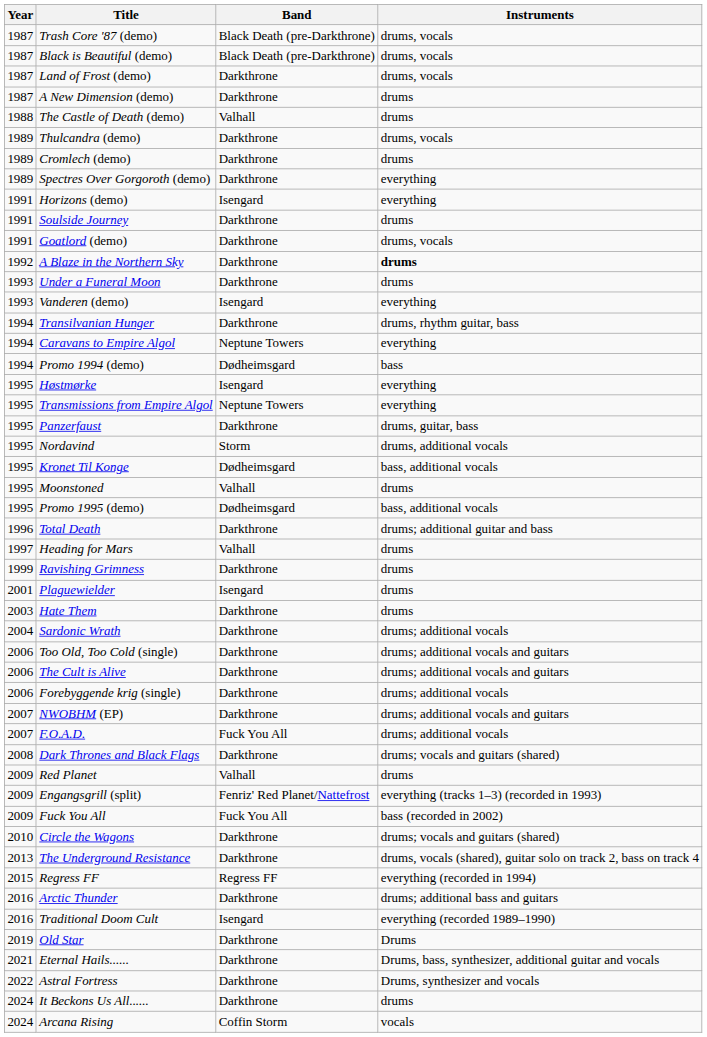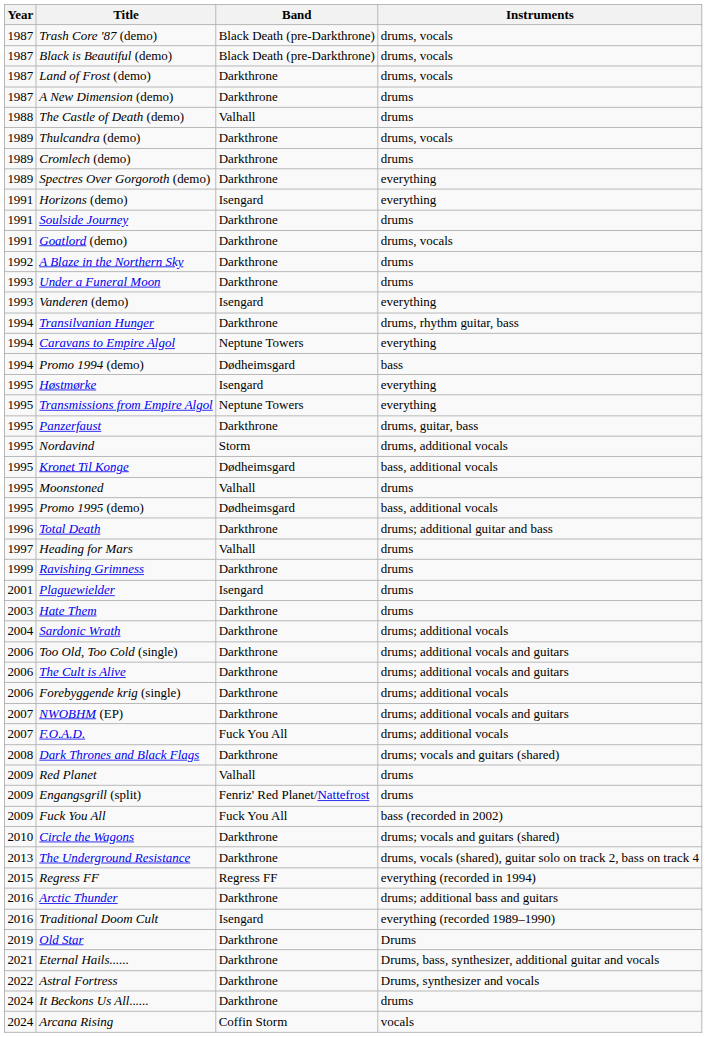A Blaze in the Northern Sky | Instruments: bold -> normal
Engangsgrill (split) | Instruments: everything (tracks 1–3) (recorded in 1993) -> drums
